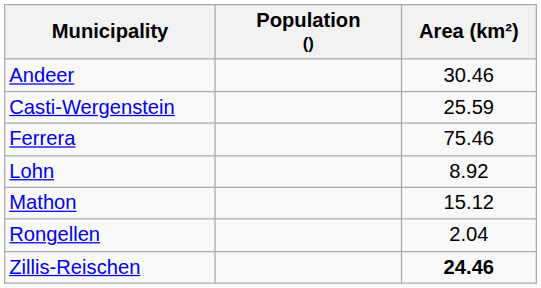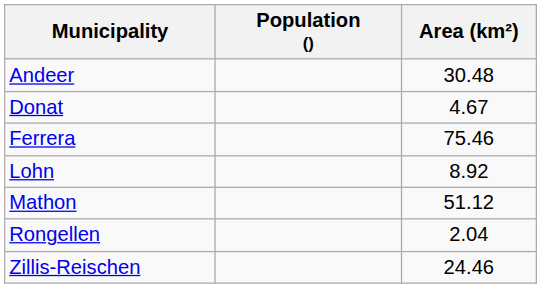Andeer | Area (km²): 30.46 -> 30.48
- row: Casti-Wergenstein | 25.59
+ row: Donat | 4.67
Mathon | Area (km²): 15.12 -> 51.12
Zillis-Reischen | Area (km²): bold -> normal
